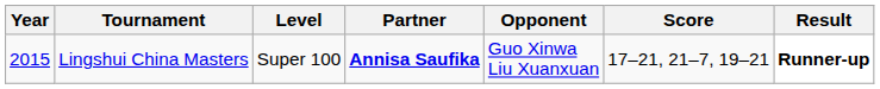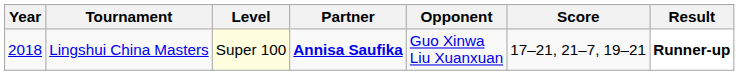Lingshui China Masters | Year: 2015 -> 2018
Lingshui China Masters | Level: no background -> lightyellow background
